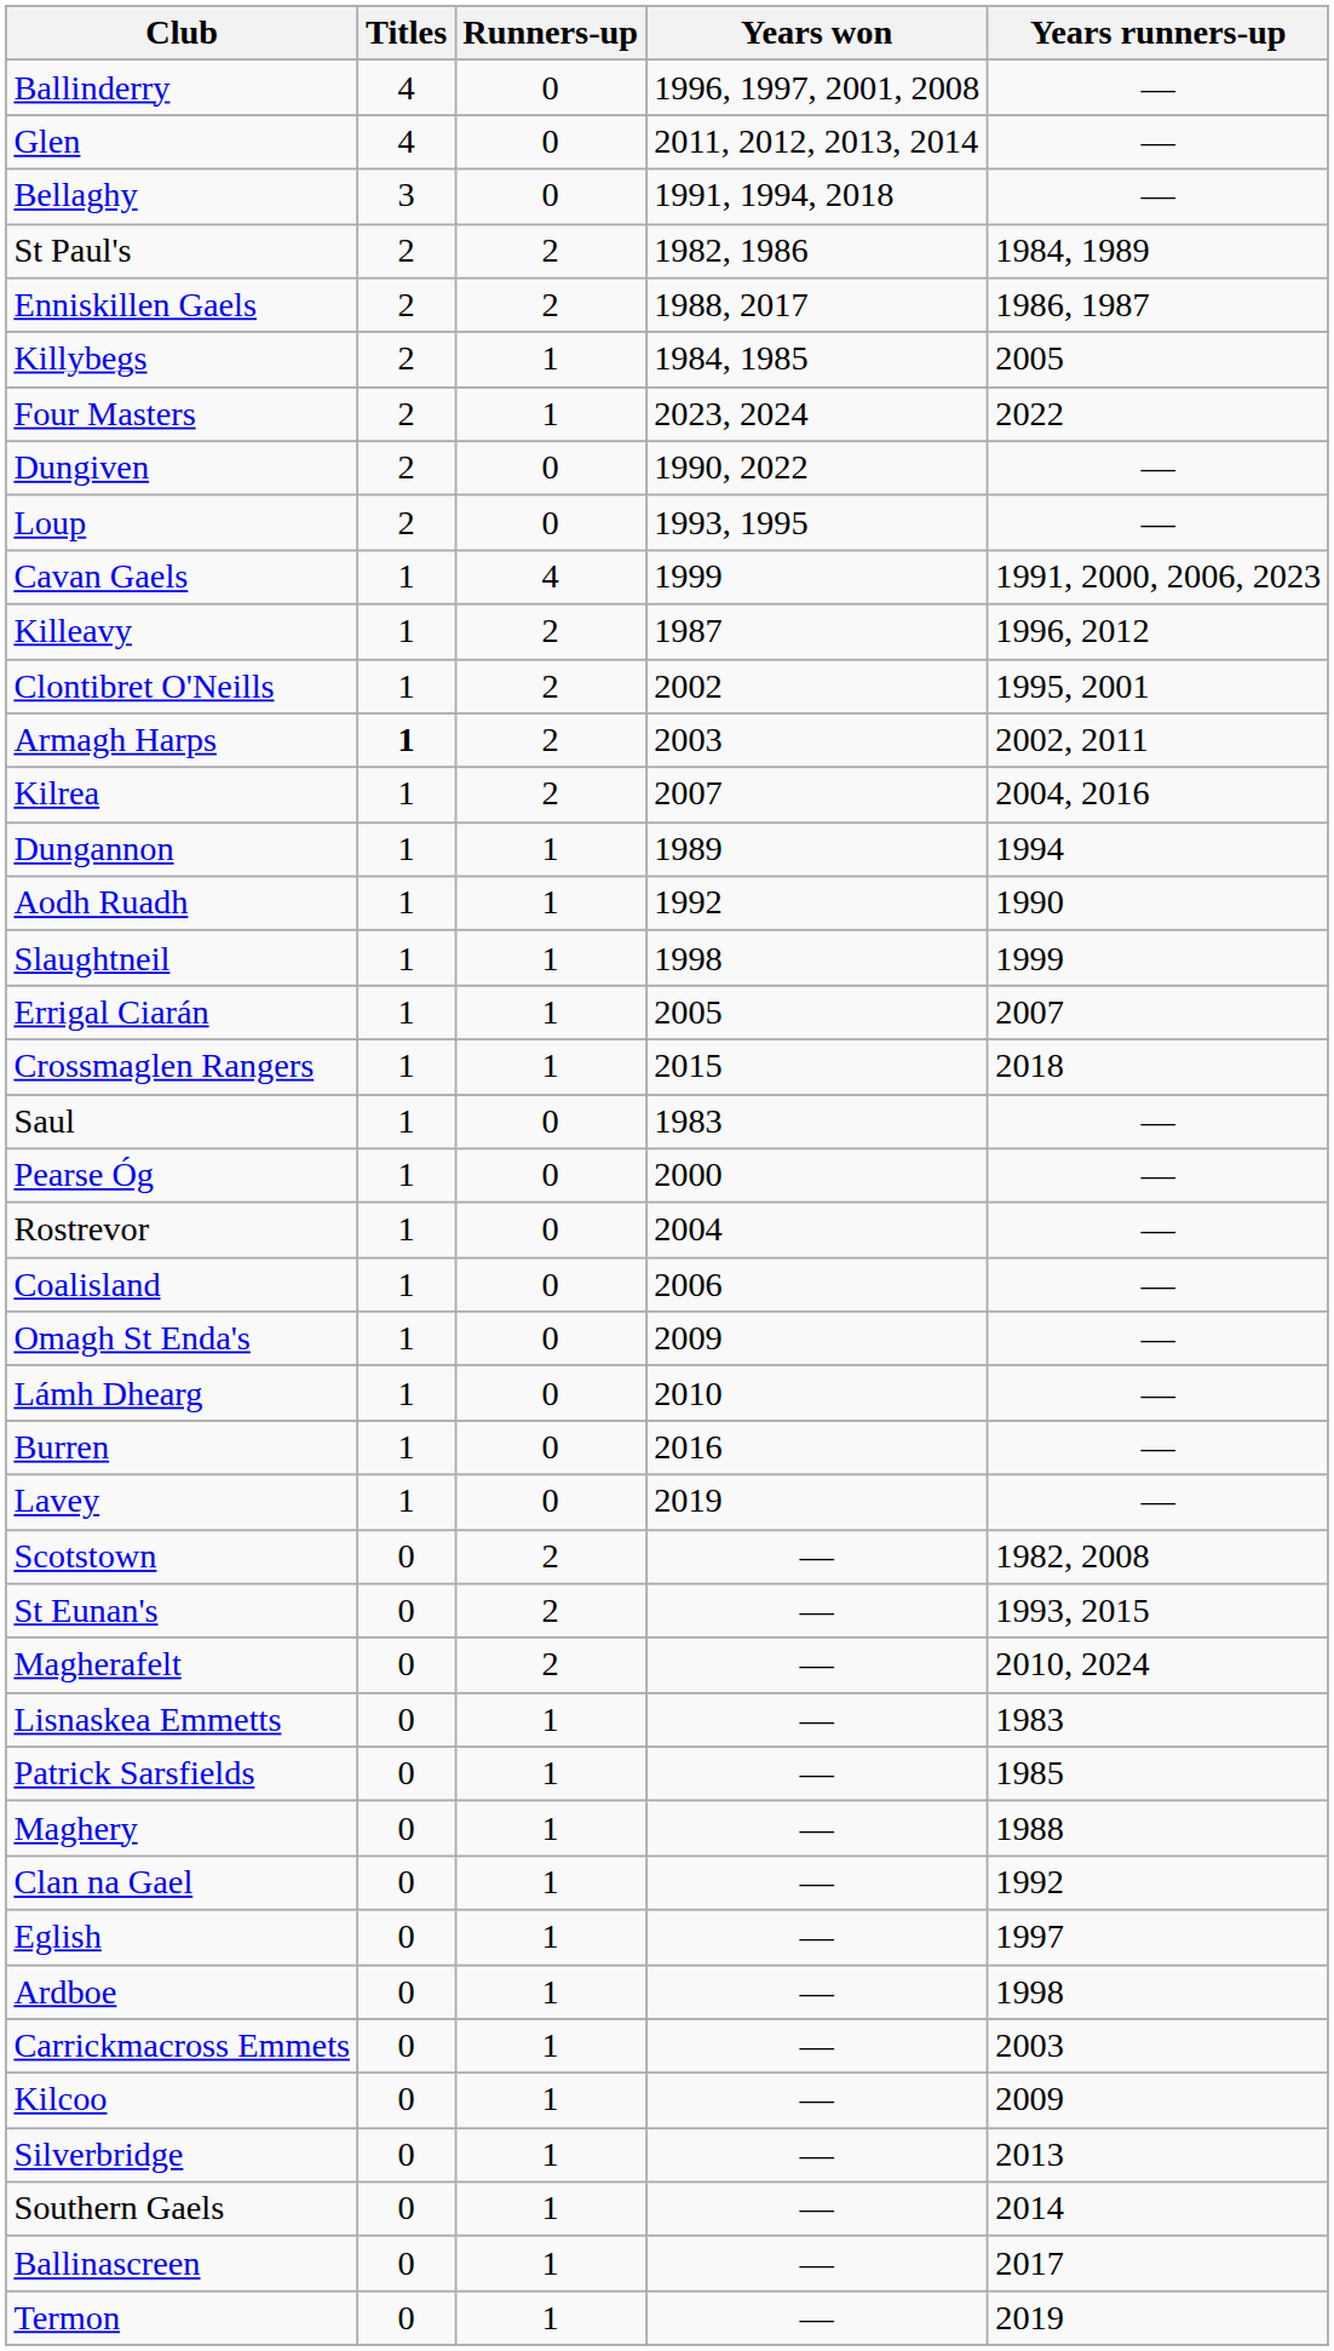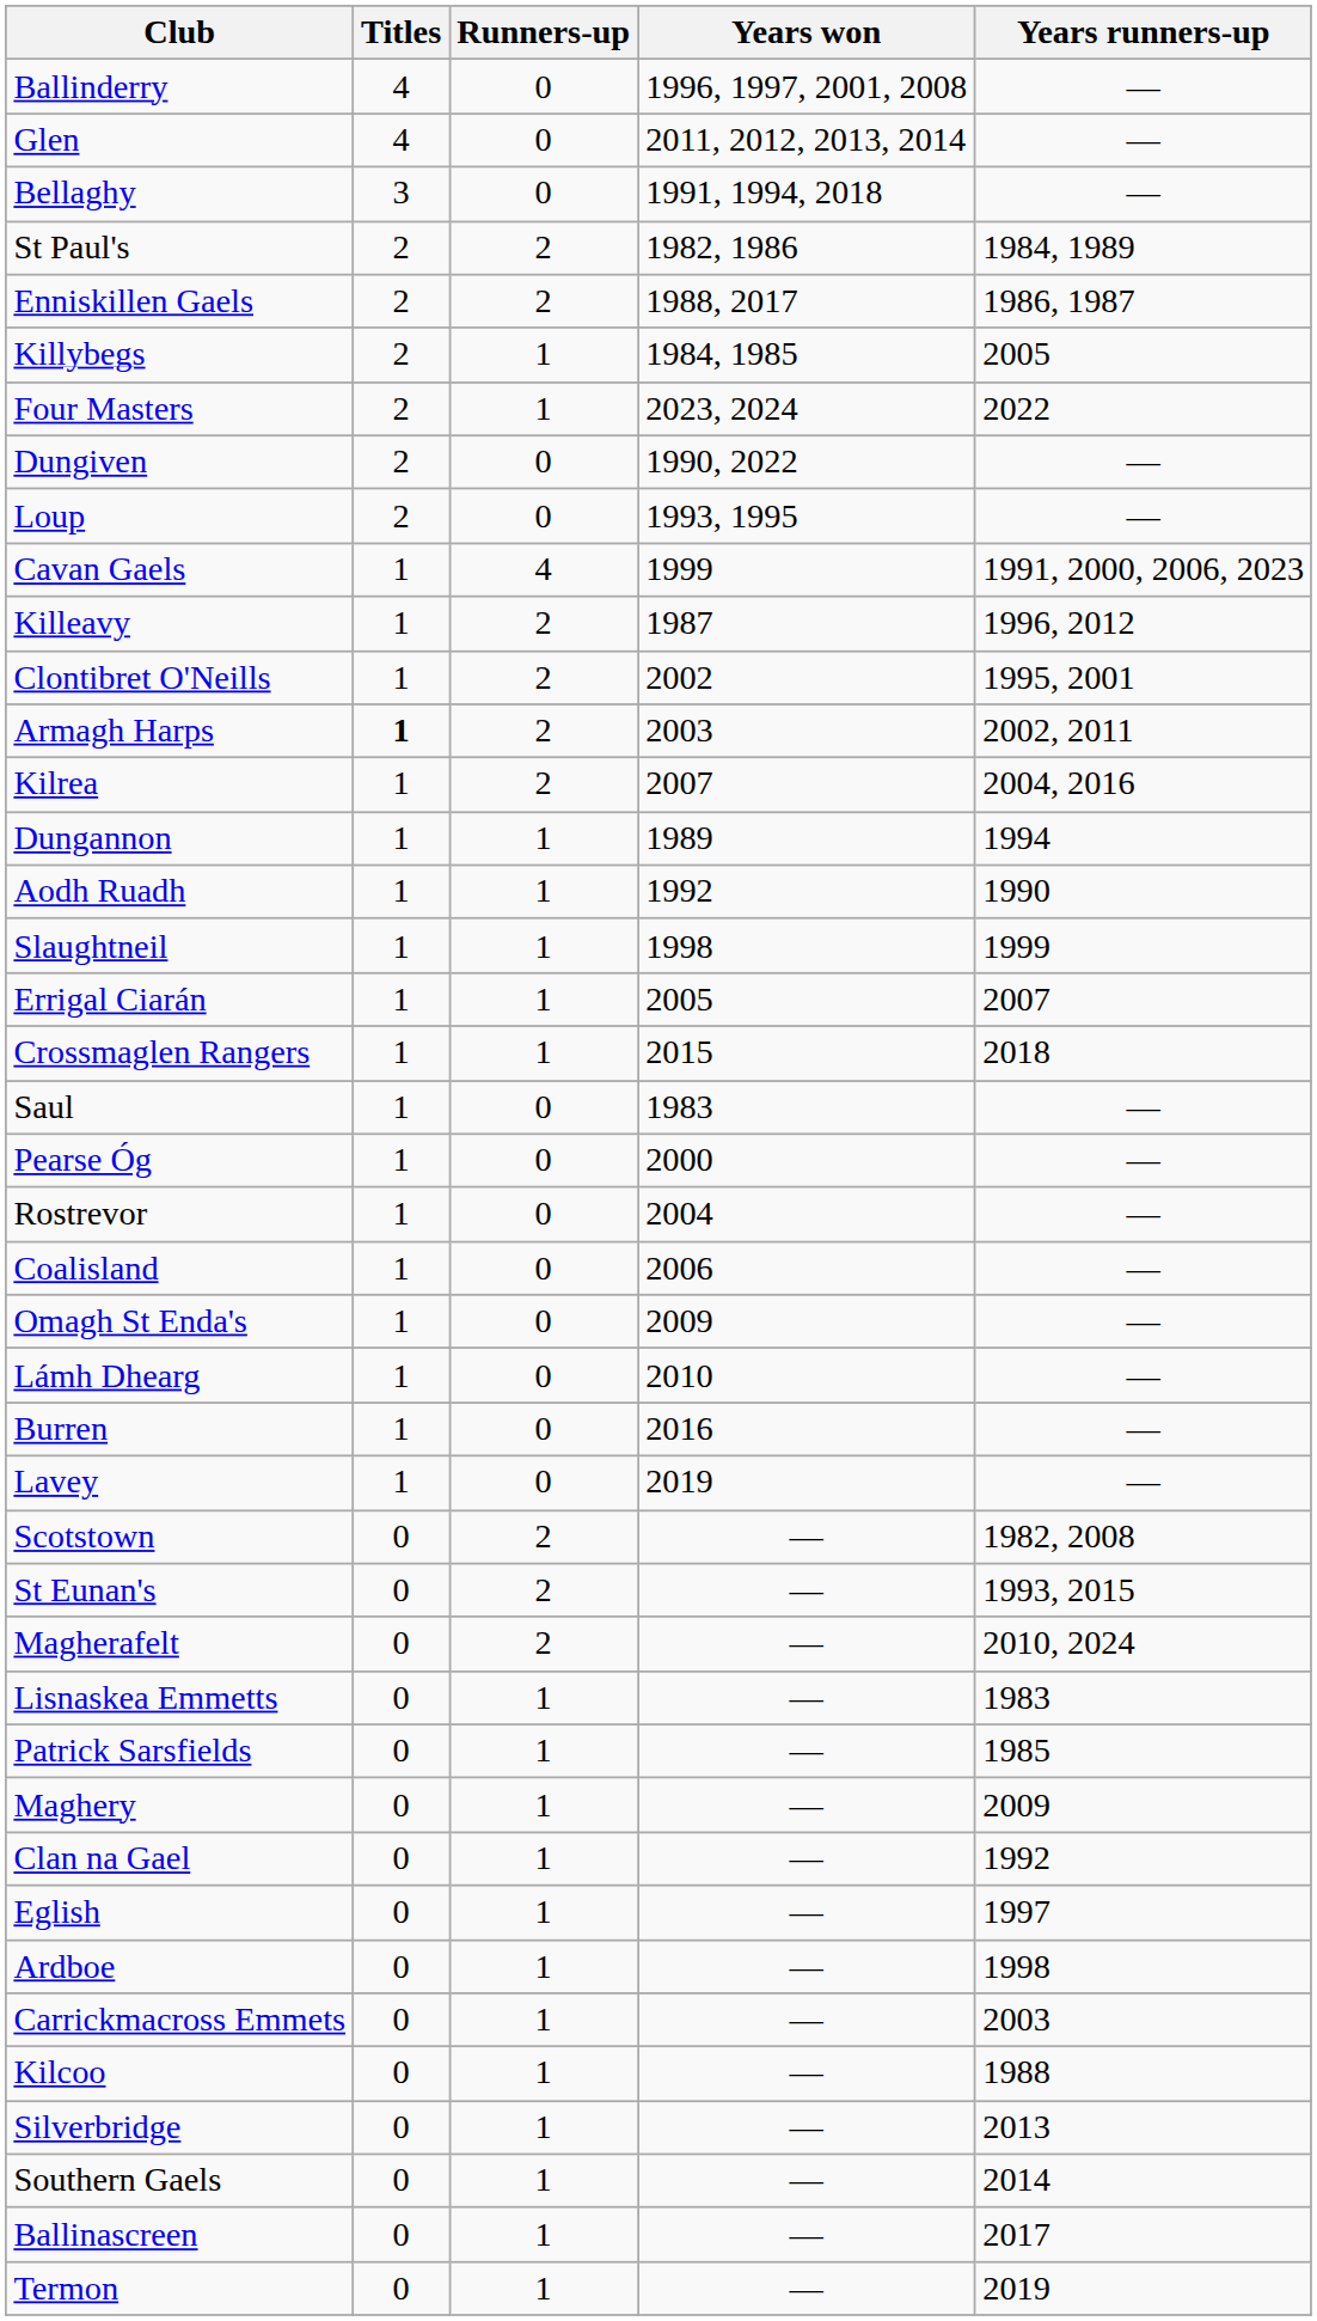Maghery | Years runners-up: 1988 -> 2009
Kilcoo | Years runners-up: 2009 -> 1988
